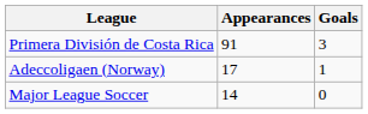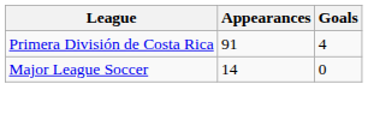Primera División de Costa Rica | Goals: 3 -> 4
- row: Adeccoligaen (Norway) | 17 | 1
